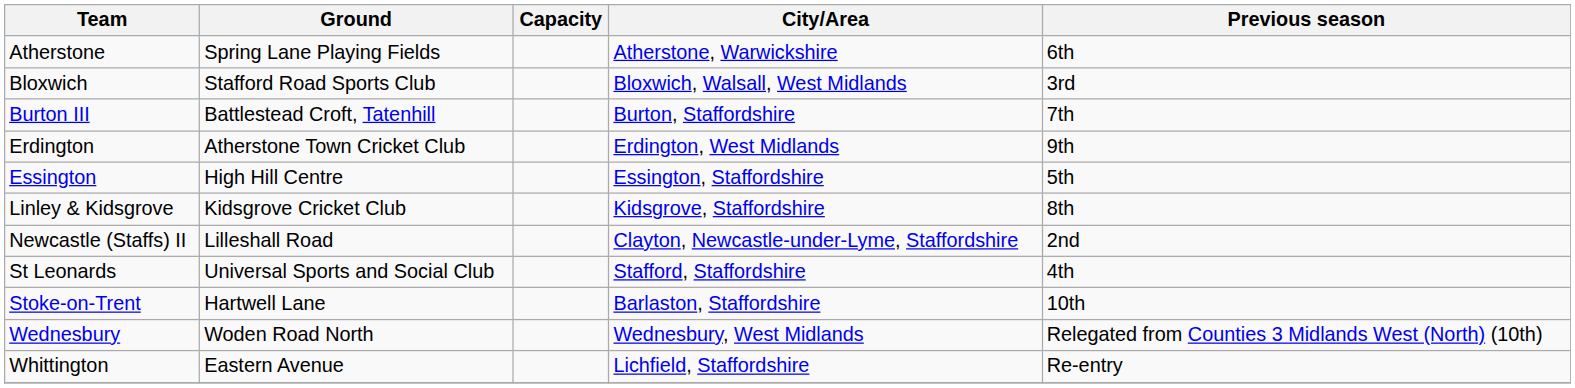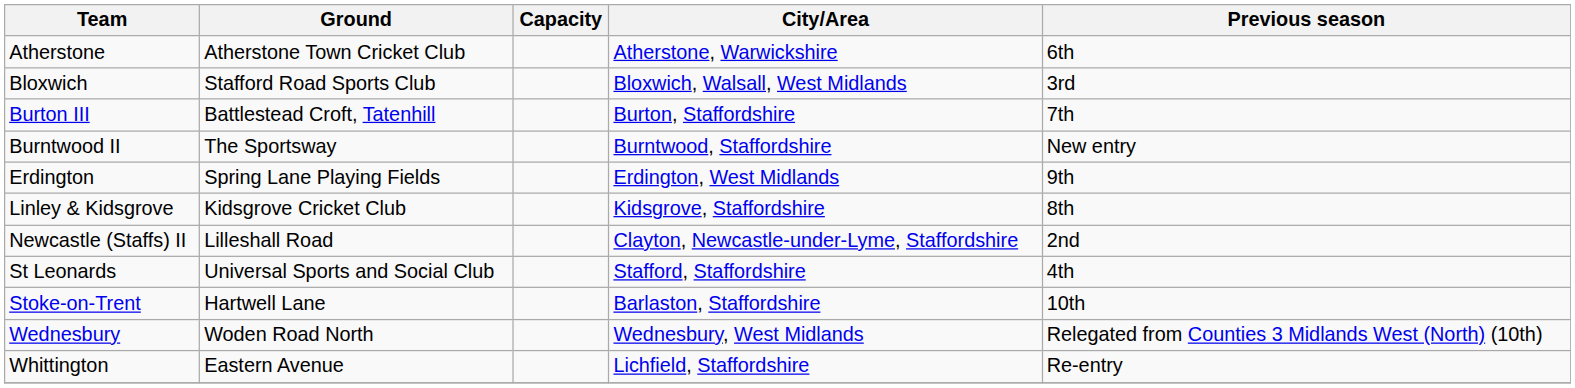Atherstone | Ground: Spring Lane Playing Fields -> Atherstone Town Cricket Club
+ row: Burntwood II | The Sportsway | Burntwood, Staffordshire | New entry
Erdington | Ground: Atherstone Town Cricket Club -> Spring Lane Playing Fields
- row: Essington | High Hill Centre | Essington, Staffordshire | 5th
